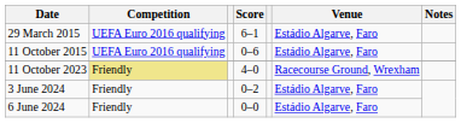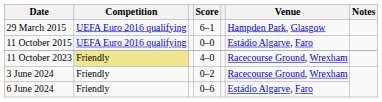29 March 2015 | Venue: Estádio Algarve, Faro -> Hampden Park, Glasgow
11 October 2015 | Score: 0–6 -> 0–0
3 June 2024 | Venue: Estádio Algarve, Faro -> Racecourse Ground, Wrexham
6 June 2024 | Score: 0–0 -> 0–6
